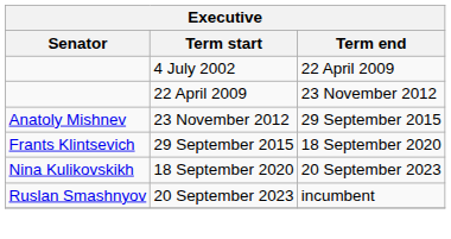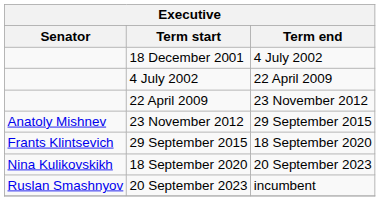+ row: 18 December 2001 | 4 July 2002
